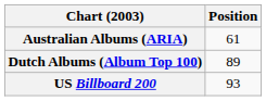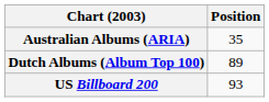Australian Albums (ARIA) | Position: 61 -> 35
